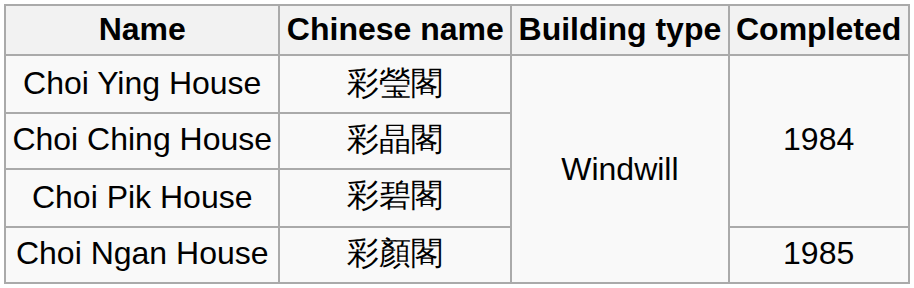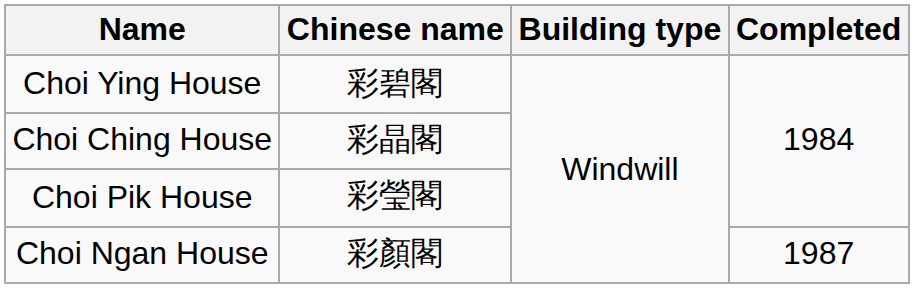Choi Ying House | Chinese name: 彩瑩閣 -> 彩碧閣
Choi Pik House | Chinese name: 彩碧閣 -> 彩瑩閣
Choi Ngan House | Completed: 1985 -> 1987
